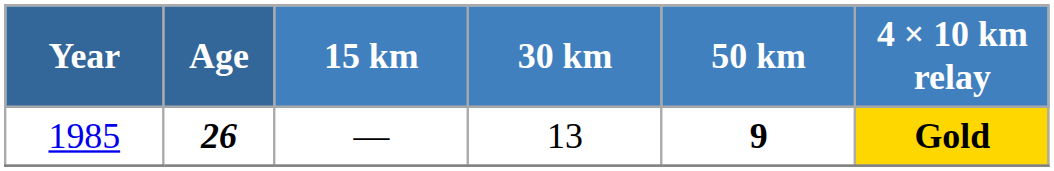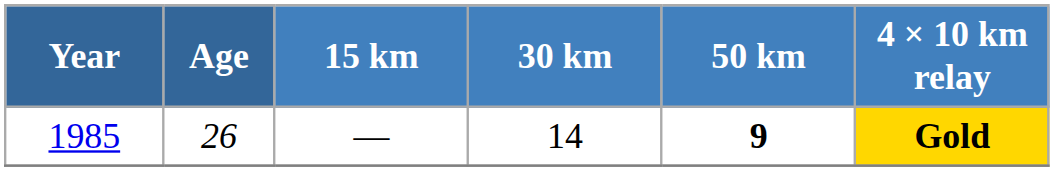1985 | Age: bold -> normal
1985 | 30 km: 13 -> 14
